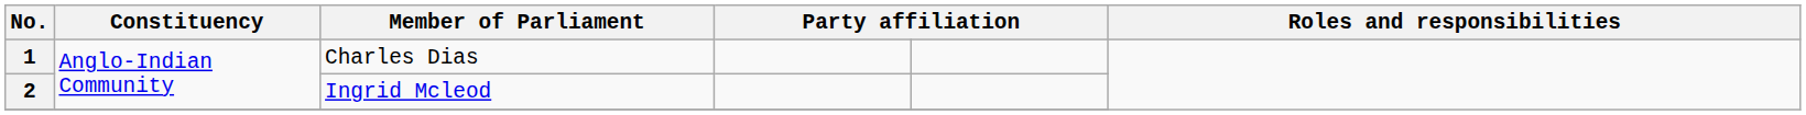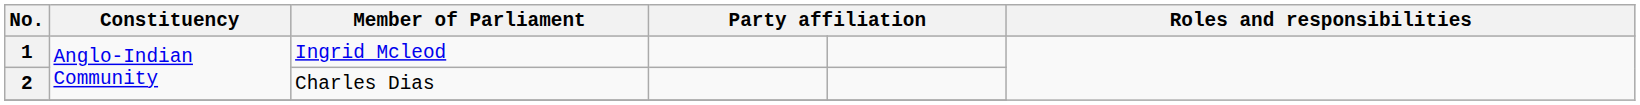1 | Member of Parliament: Charles Dias -> Ingrid Mcleod
2 | Member of Parliament: Ingrid Mcleod -> Charles Dias
